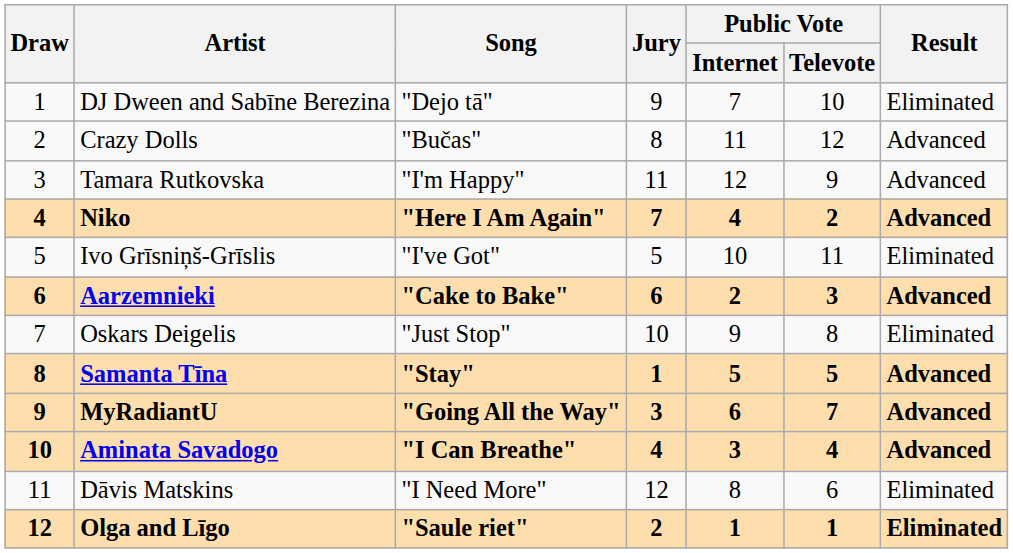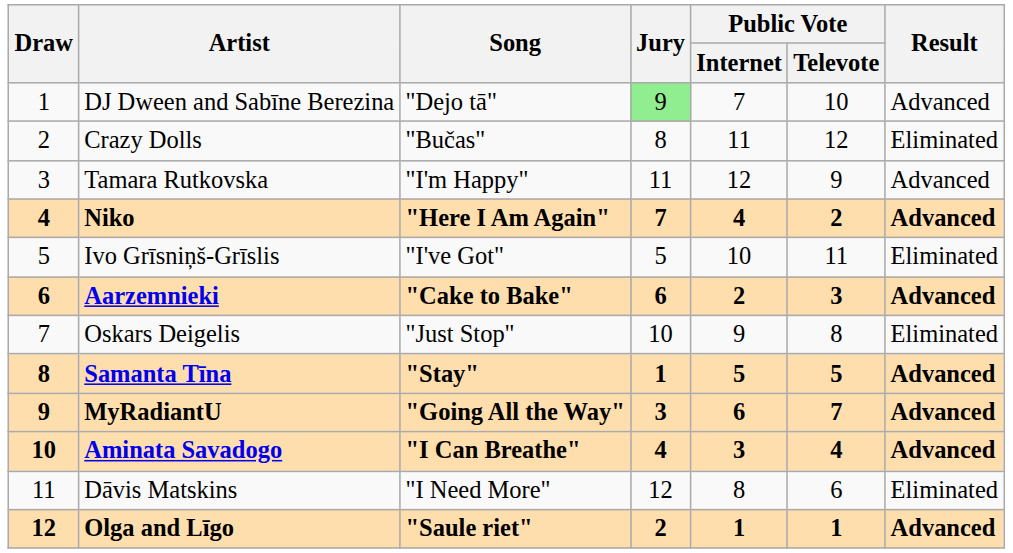DJ Dween and Sabīne Berezina | Jury: no background -> lightgreen background
DJ Dween and Sabīne Berezina | Result: Eliminated -> Advanced
Crazy Dolls | Result: Advanced -> Eliminated
Olga and Līgo | Result: Eliminated -> Advanced
